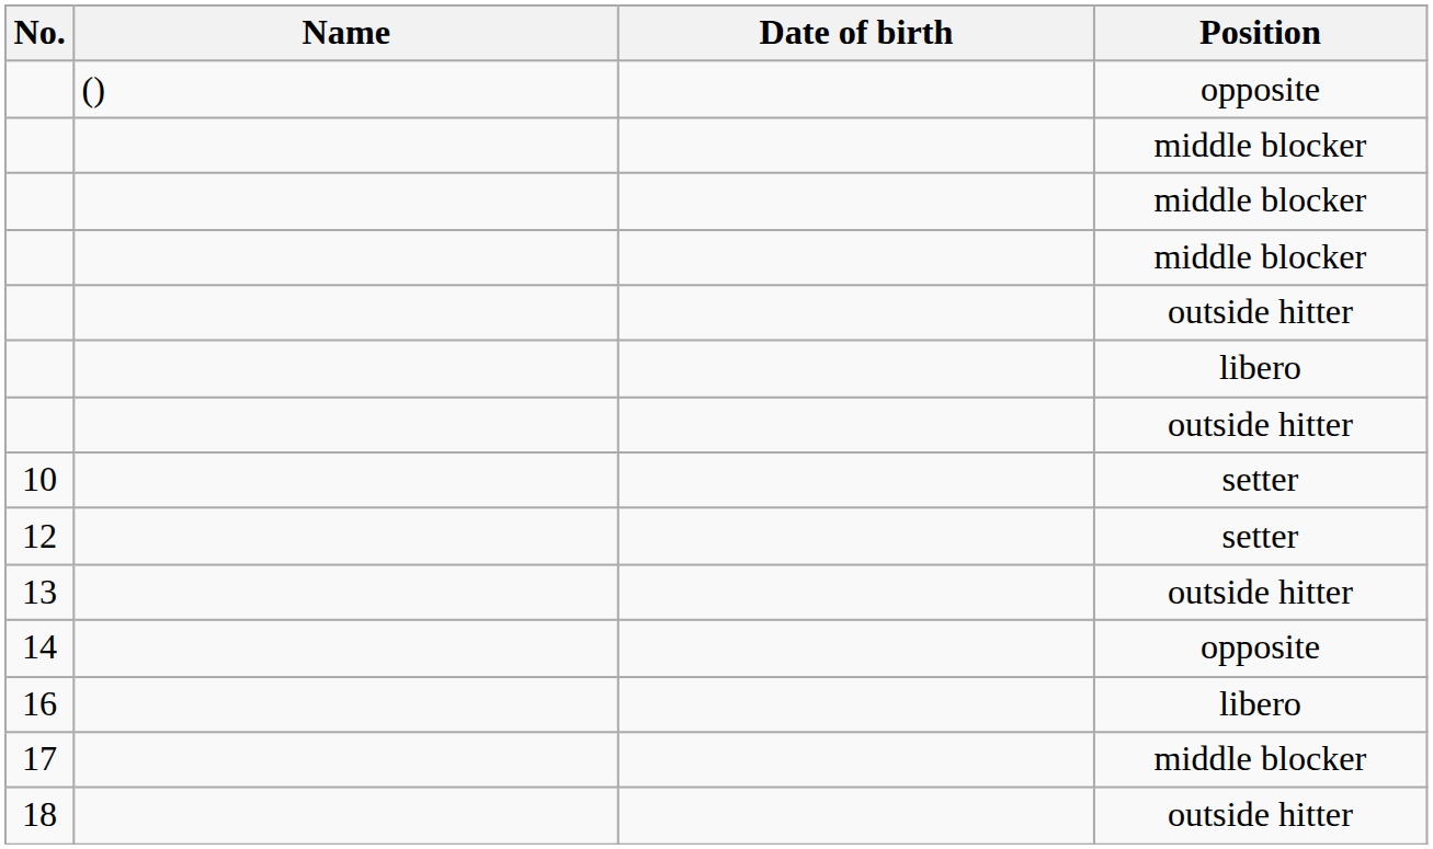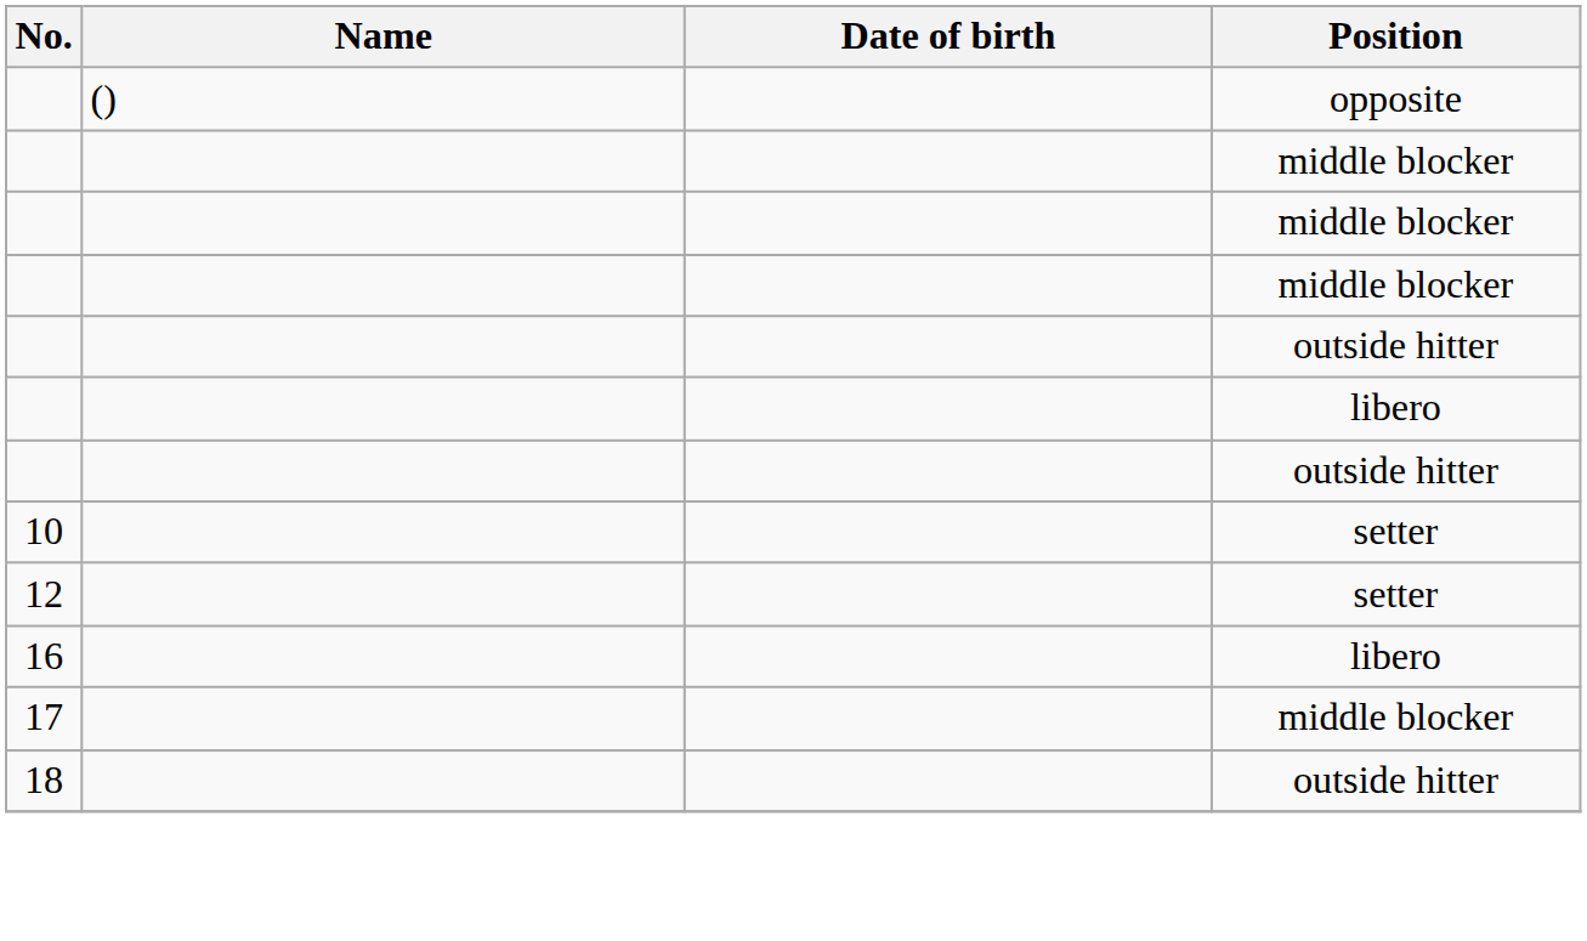- row: 13 | outside hitter
- row: 14 | opposite
